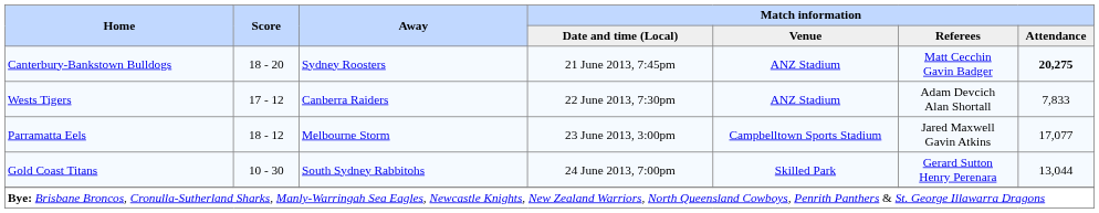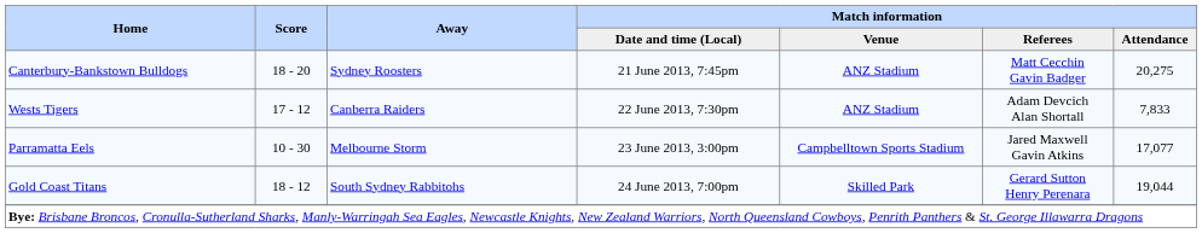Canterbury-Bankstown Bulldogs | Match information / Attendance: bold -> normal
Parramatta Eels | Score: 18 - 12 -> 10 - 30
Gold Coast Titans | Score: 10 - 30 -> 18 - 12
Gold Coast Titans | Match information / Attendance: 13,044 -> 19,044
